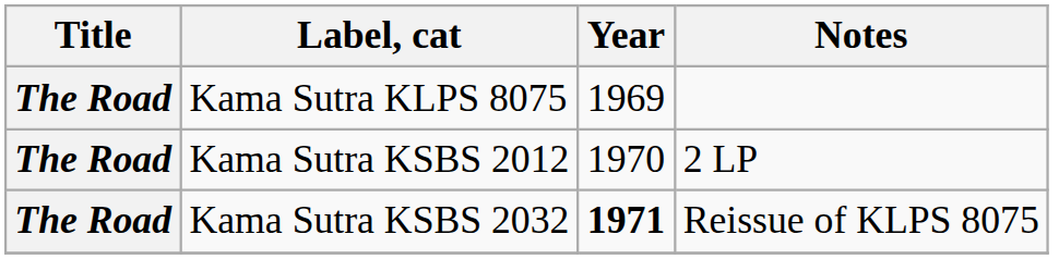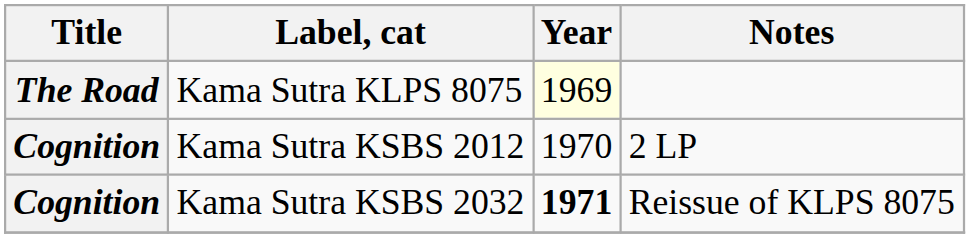Kama Sutra KLPS 8075 | Year: no background -> lightyellow background
Kama Sutra KSBS 2012 | Title: The Road -> Cognition
Kama Sutra KSBS 2032 | Title: The Road -> Cognition
